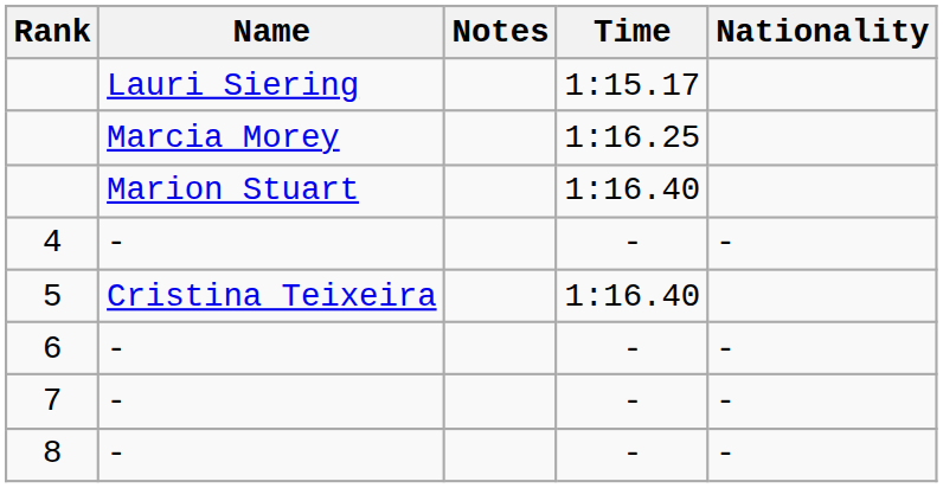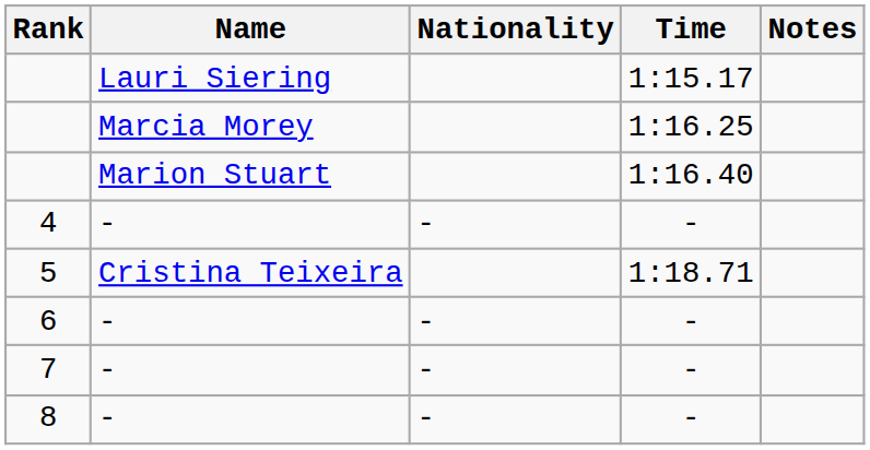columns swapped: Nationality <-> Notes
5 | Time: 1:16.40 -> 1:18.71
